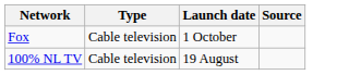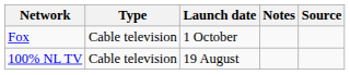+ column: Notes
